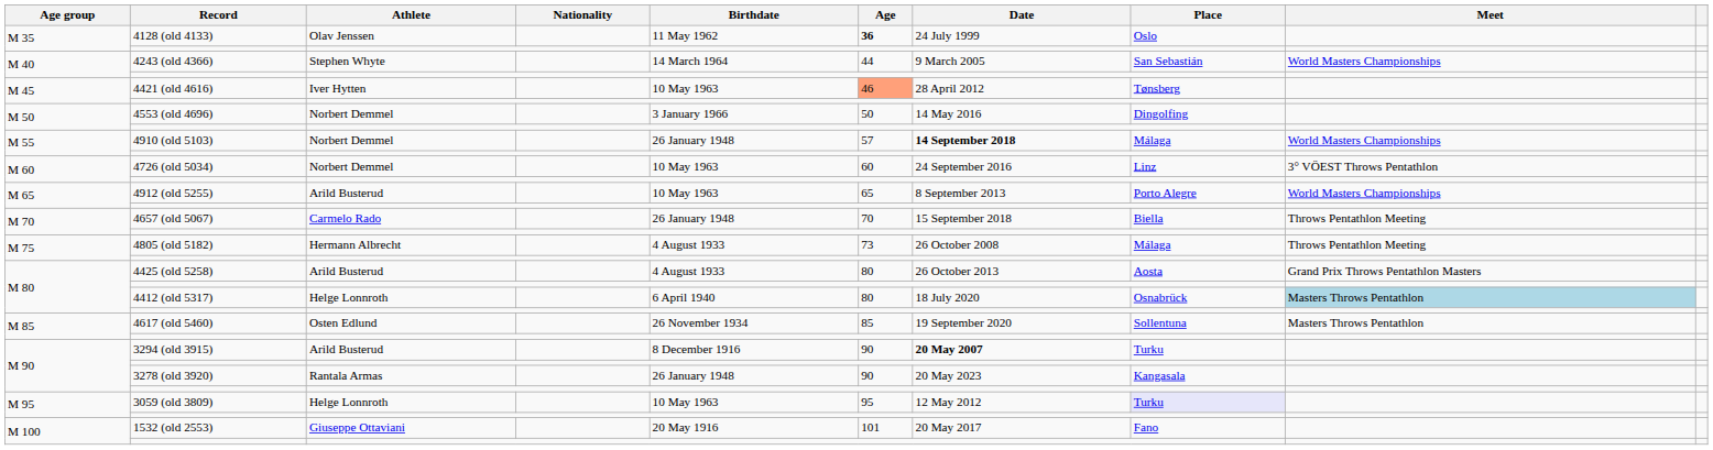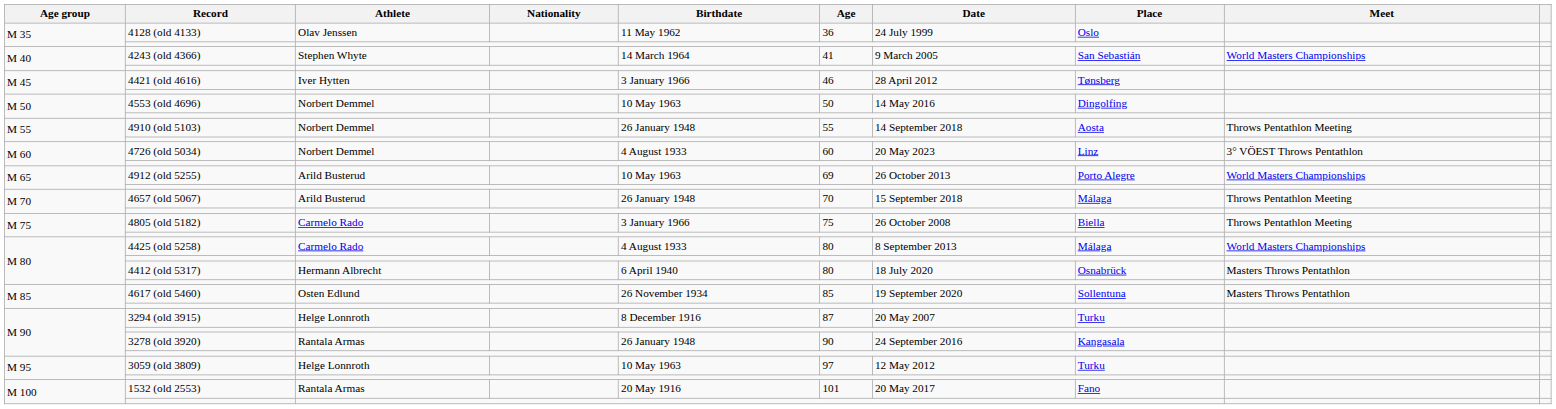4128 (old 4133) | Age: bold -> normal
4243 (old 4366) | Age: 44 -> 41
4421 (old 4616) | Birthdate: 10 May 1963 -> 3 January 1966
4421 (old 4616) | Age: lightsalmon background -> no background
4553 (old 4696) | Birthdate: 3 January 1966 -> 10 May 1963
4910 (old 5103) | Age: 57 -> 55
4910 (old 5103) | Date: bold -> normal
4910 (old 5103) | Place: Málaga -> Aosta
4910 (old 5103) | Meet: World Masters Championships -> Throws Pentathlon Meeting
4726 (old 5034) | Birthdate: 10 May 1963 -> 4 August 1933
4726 (old 5034) | Date: 24 September 2016 -> 20 May 2023
4912 (old 5255) | Age: 65 -> 69
4912 (old 5255) | Date: 8 September 2013 -> 26 October 2013
4657 (old 5067) | Athlete: Carmelo Rado -> Arild Busterud
4657 (old 5067) | Place: Biella -> Málaga
4805 (old 5182) | Athlete: Hermann Albrecht -> Carmelo Rado
4805 (old 5182) | Birthdate: 4 August 1933 -> 3 January 1966
4805 (old 5182) | Age: 73 -> 75
4805 (old 5182) | Place: Málaga -> Biella
4425 (old 5258) | Athlete: Arild Busterud -> Carmelo Rado
4425 (old 5258) | Date: 26 October 2013 -> 8 September 2013
4425 (old 5258) | Place: Aosta -> Málaga
4425 (old 5258) | Meet: Grand Prix Throws Pentathlon Masters -> World Masters Championships
4412 (old 5317) | Athlete: Helge Lonnroth -> Hermann Albrecht
4412 (old 5317) | Meet: lightblue background -> no background
3294 (old 3915) | Athlete: Arild Busterud -> Helge Lonnroth
3294 (old 3915) | Age: 90 -> 87
3294 (old 3915) | Date: bold -> normal
3278 (old 3920) | Date: 20 May 2023 -> 24 September 2016
3059 (old 3809) | Age: 95 -> 97
3059 (old 3809) | Place: lavender background -> no background
1532 (old 2553) | Athlete: Giuseppe Ottaviani -> Rantala Armas
